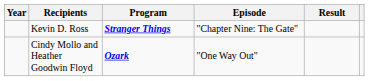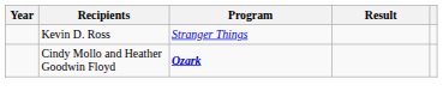- column: Episode | "Chapter Nine: The Gate" | "One Way Out"
Kevin D. Ross | Program: bold -> normal
